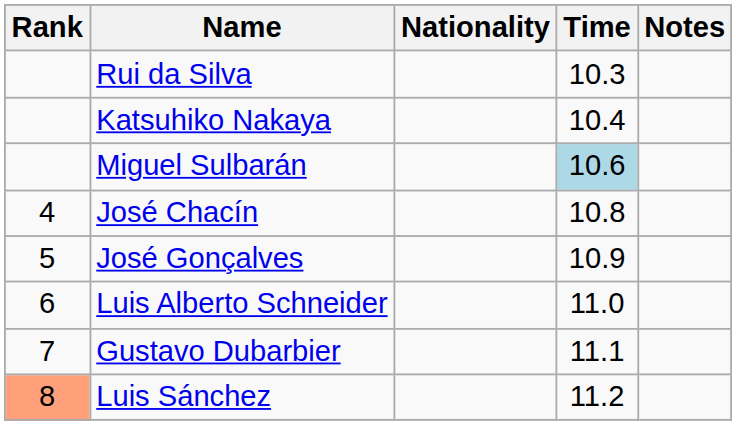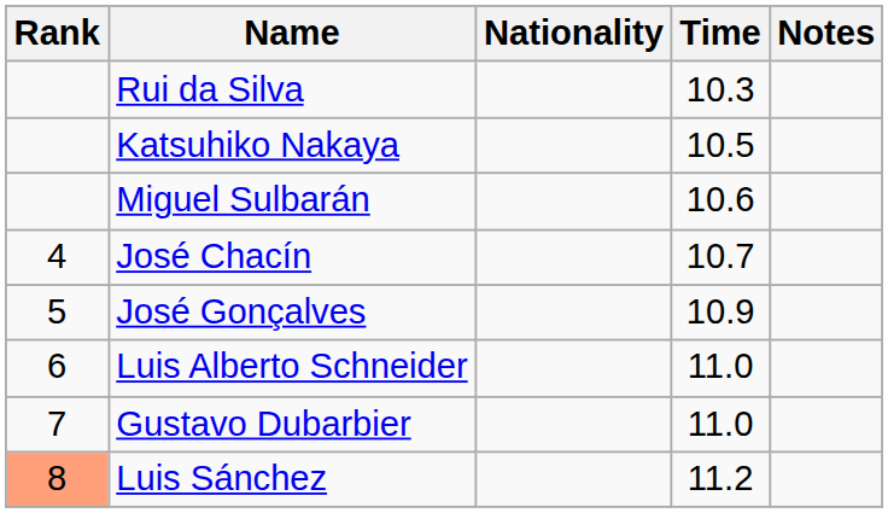Katsuhiko Nakaya | Time: 10.4 -> 10.5
Miguel Sulbarán | Time: lightblue background -> no background
José Chacín | Time: 10.8 -> 10.7
Gustavo Dubarbier | Time: 11.1 -> 11.0
